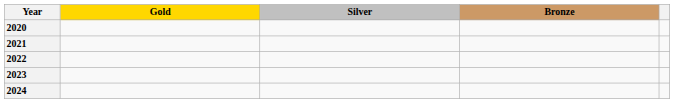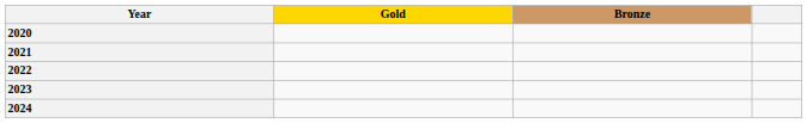- column: Silver
